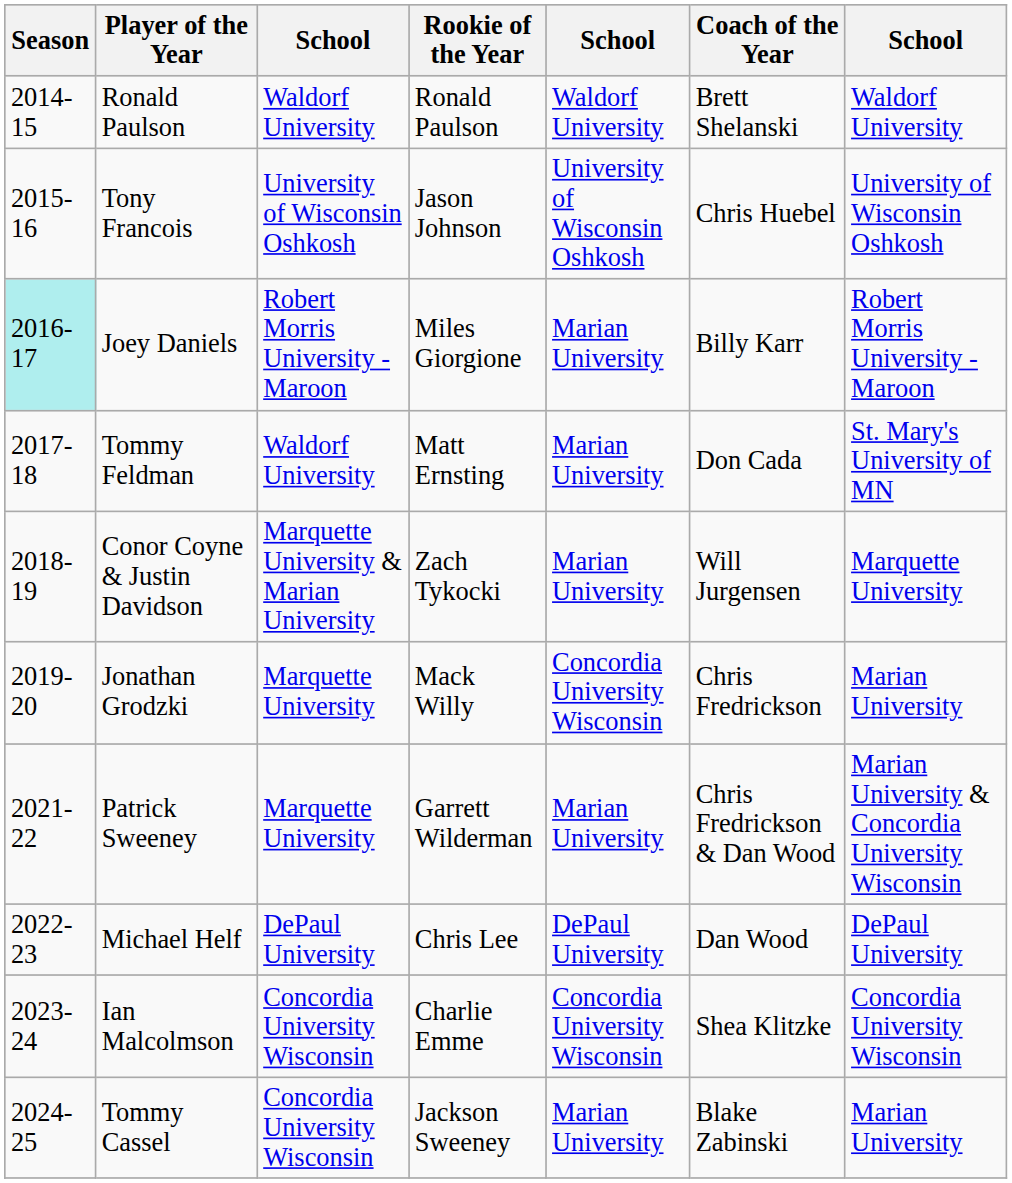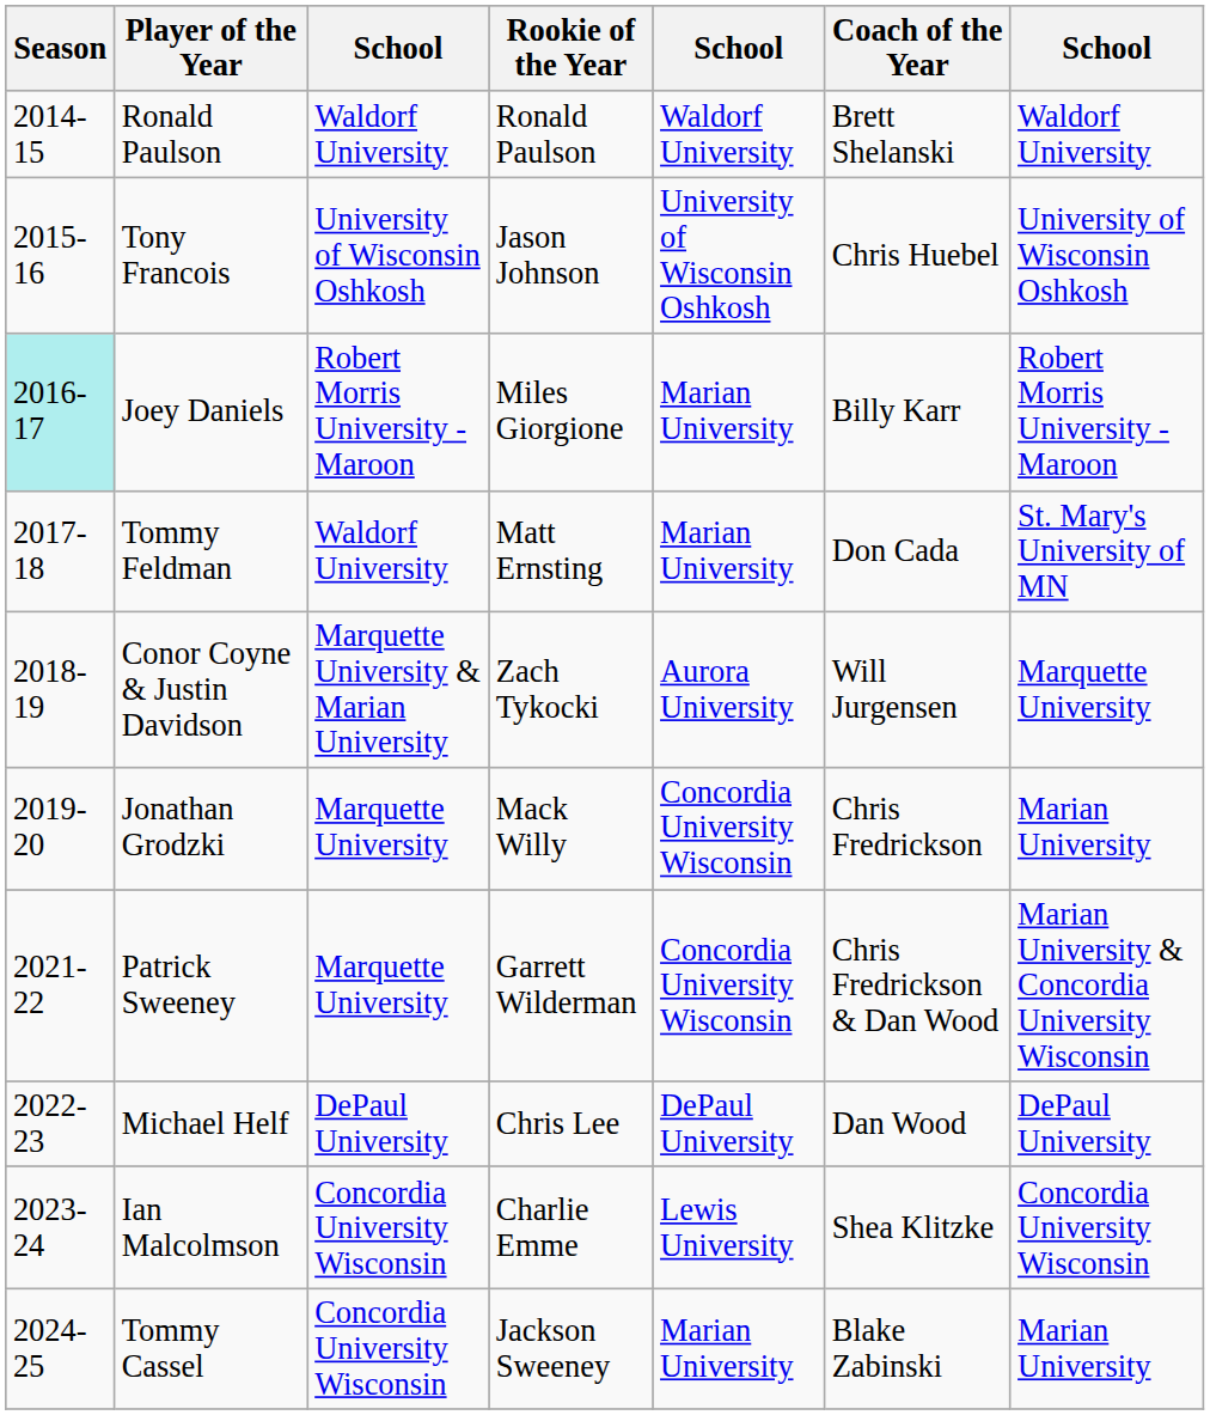Conor Coyne & Justin Davidson | column 5: Marian University -> Aurora University
Patrick Sweeney | column 5: Marian University -> Concordia University Wisconsin
Ian Malcolmson | column 5: Concordia University Wisconsin -> Lewis University
